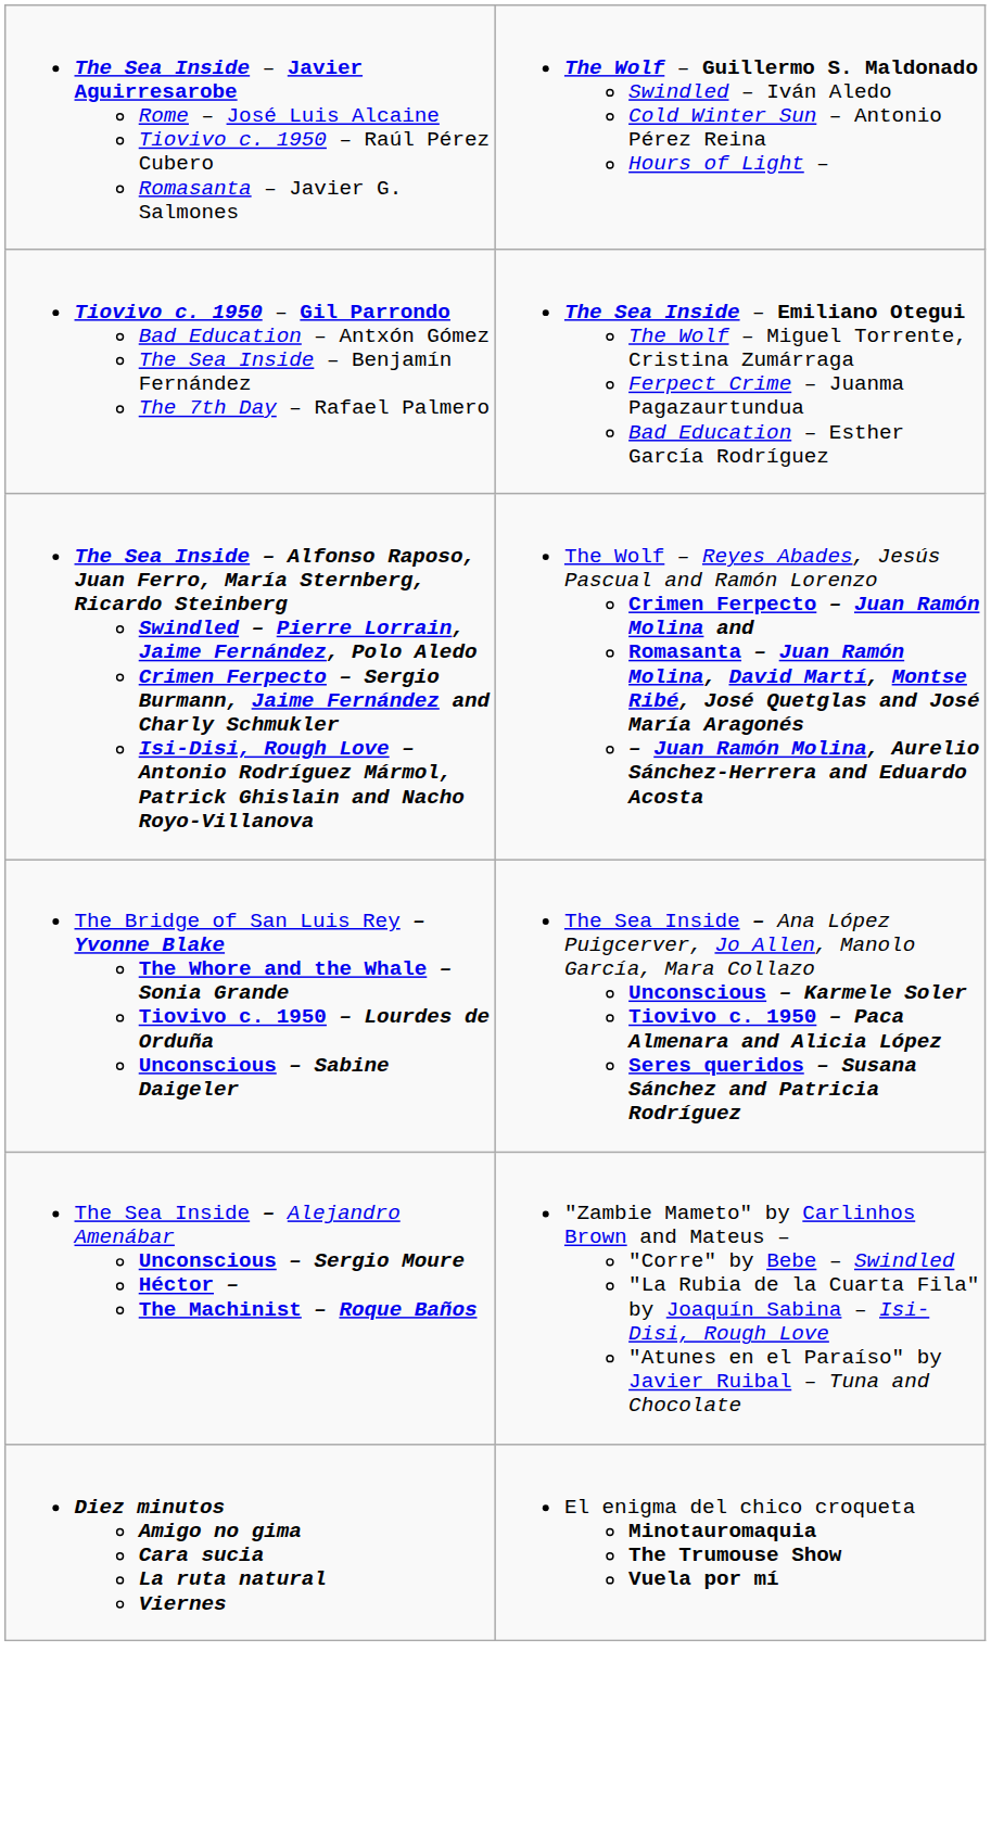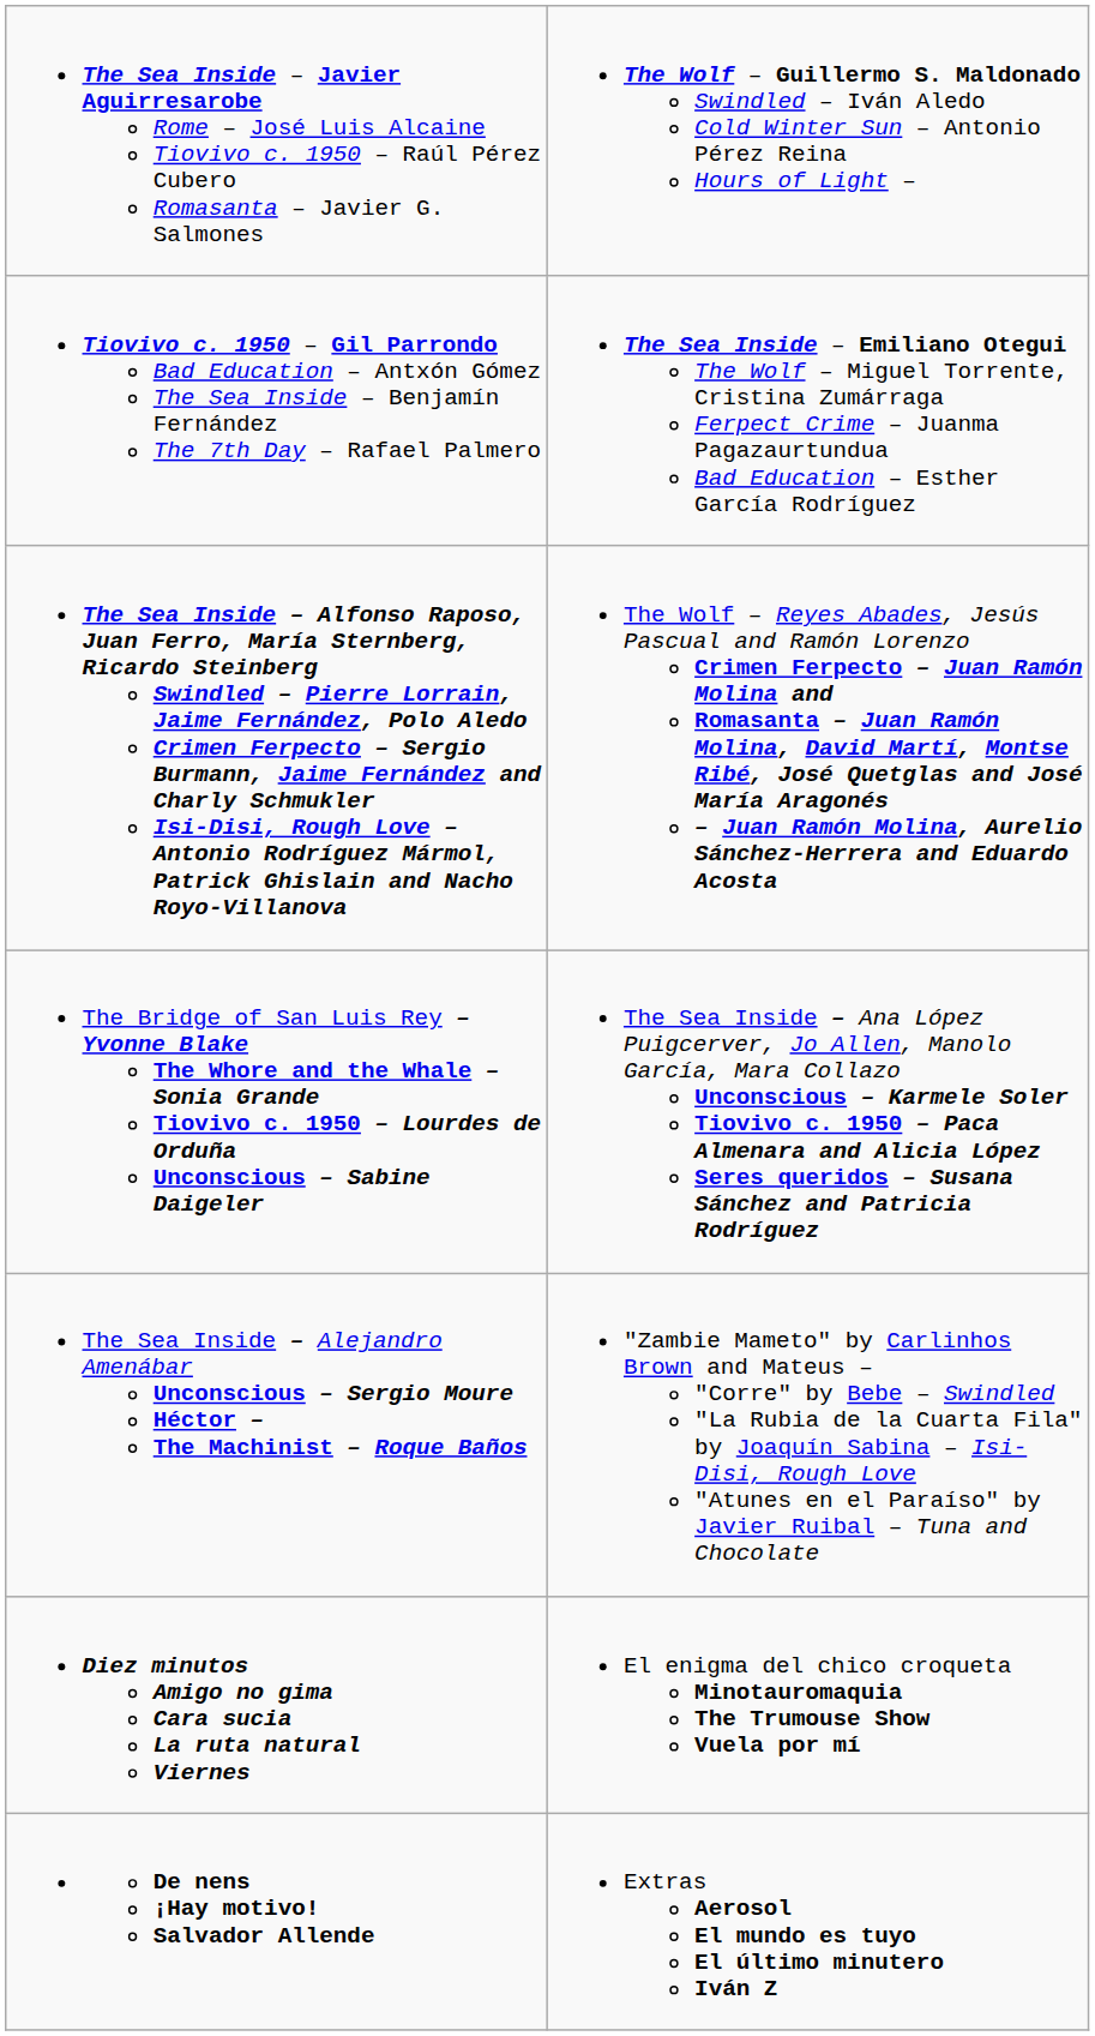+ row: De nens ¡Hay motivo! Salvador Allende | Extras Aerosol El mundo es tuyo El último minutero Iván Z
